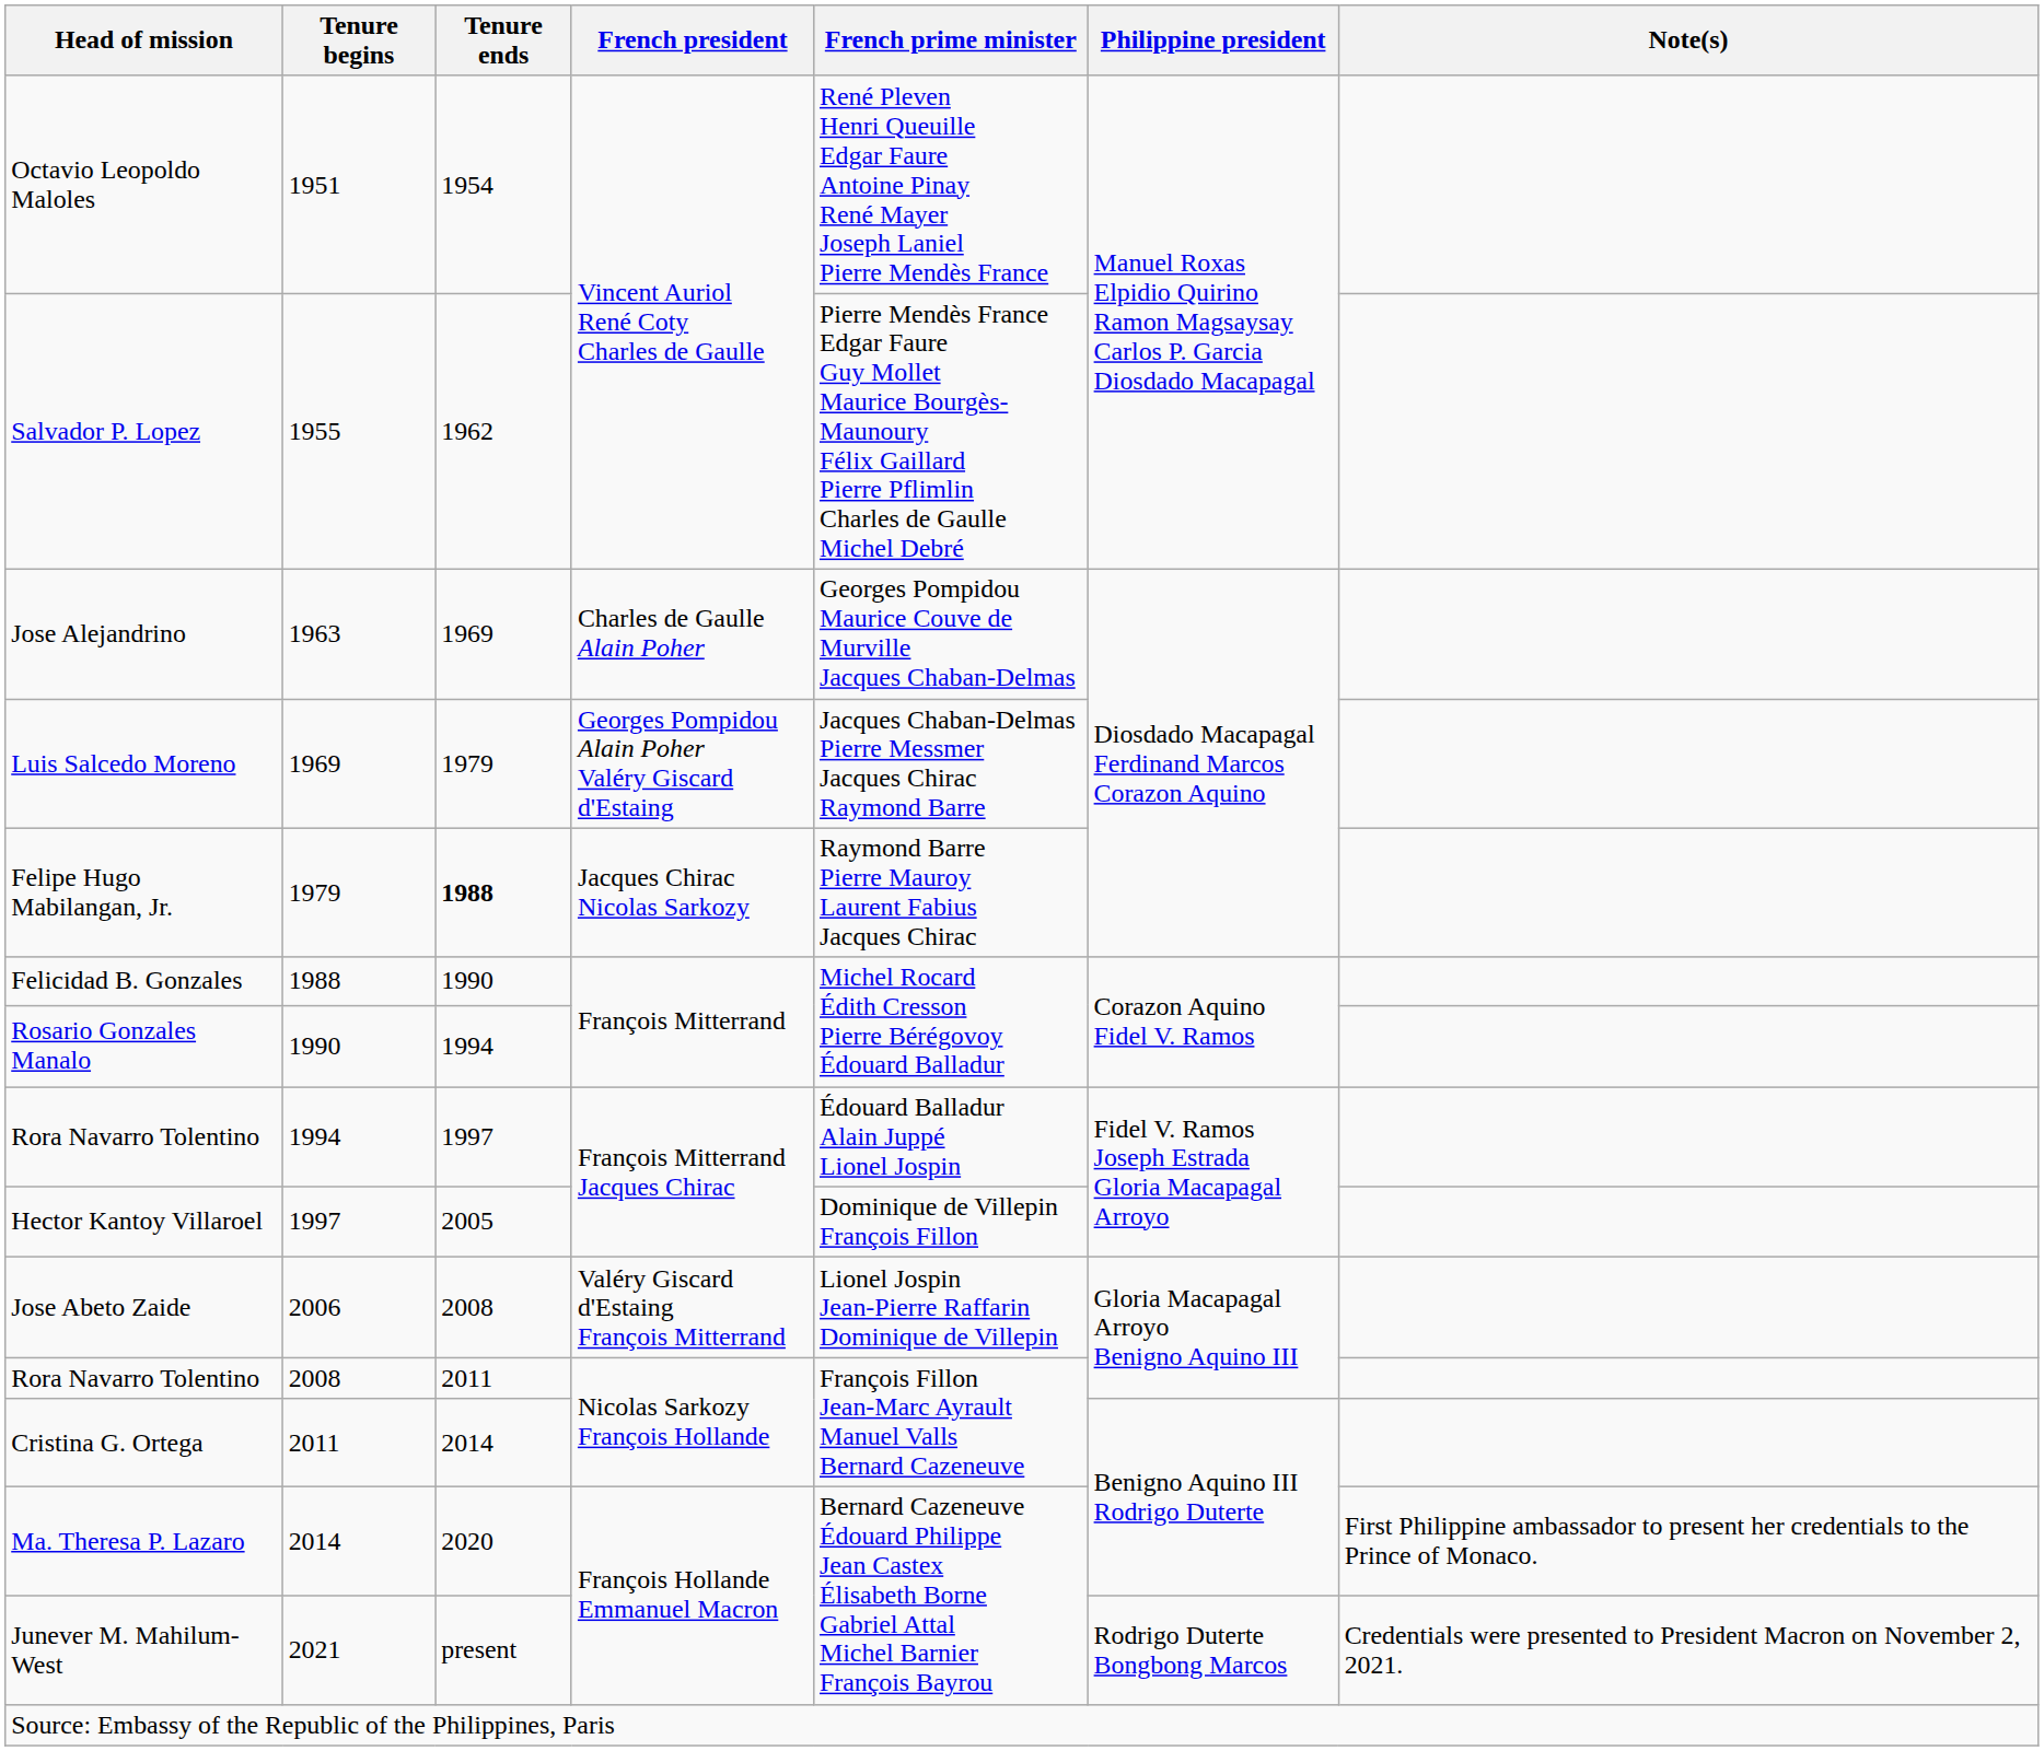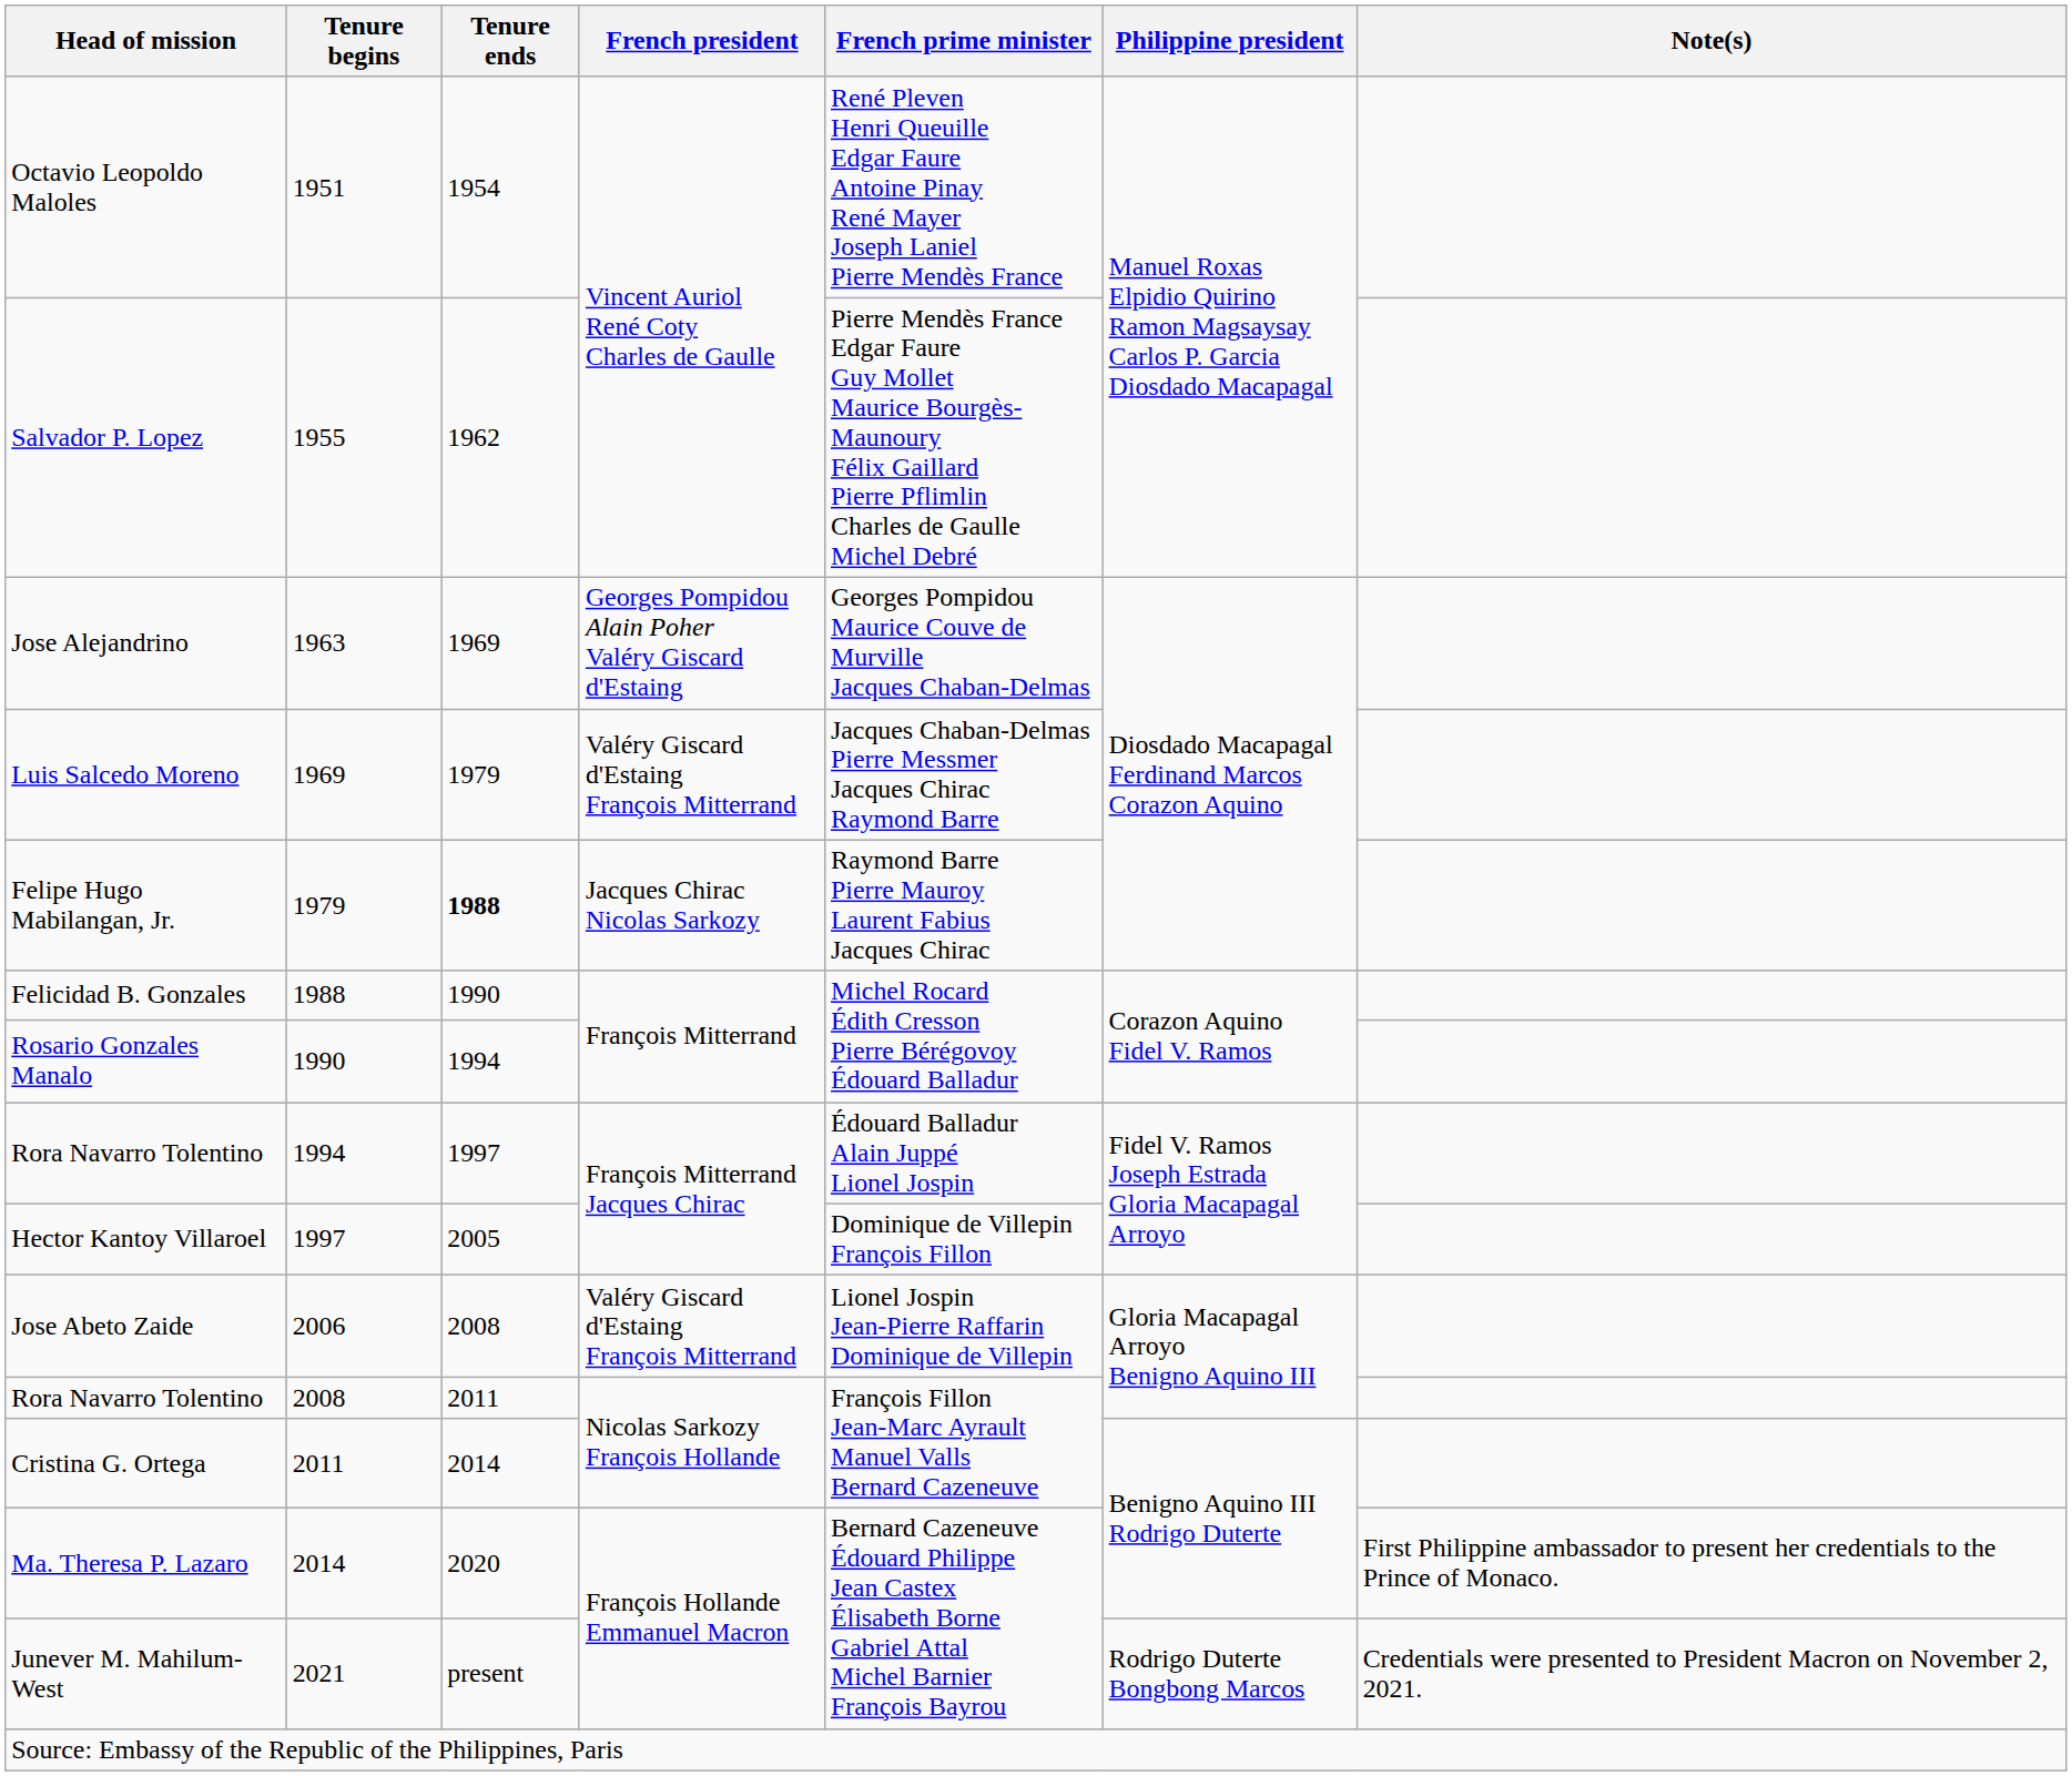Jose Alejandrino | French president: Charles de Gaulle Alain Poher -> Georges Pompidou Alain Poher Valéry Giscard d'Estaing
Luis Salcedo Moreno | French president: Georges Pompidou Alain Poher Valéry Giscard d'Estaing -> Valéry Giscard d'Estaing François Mitterrand
